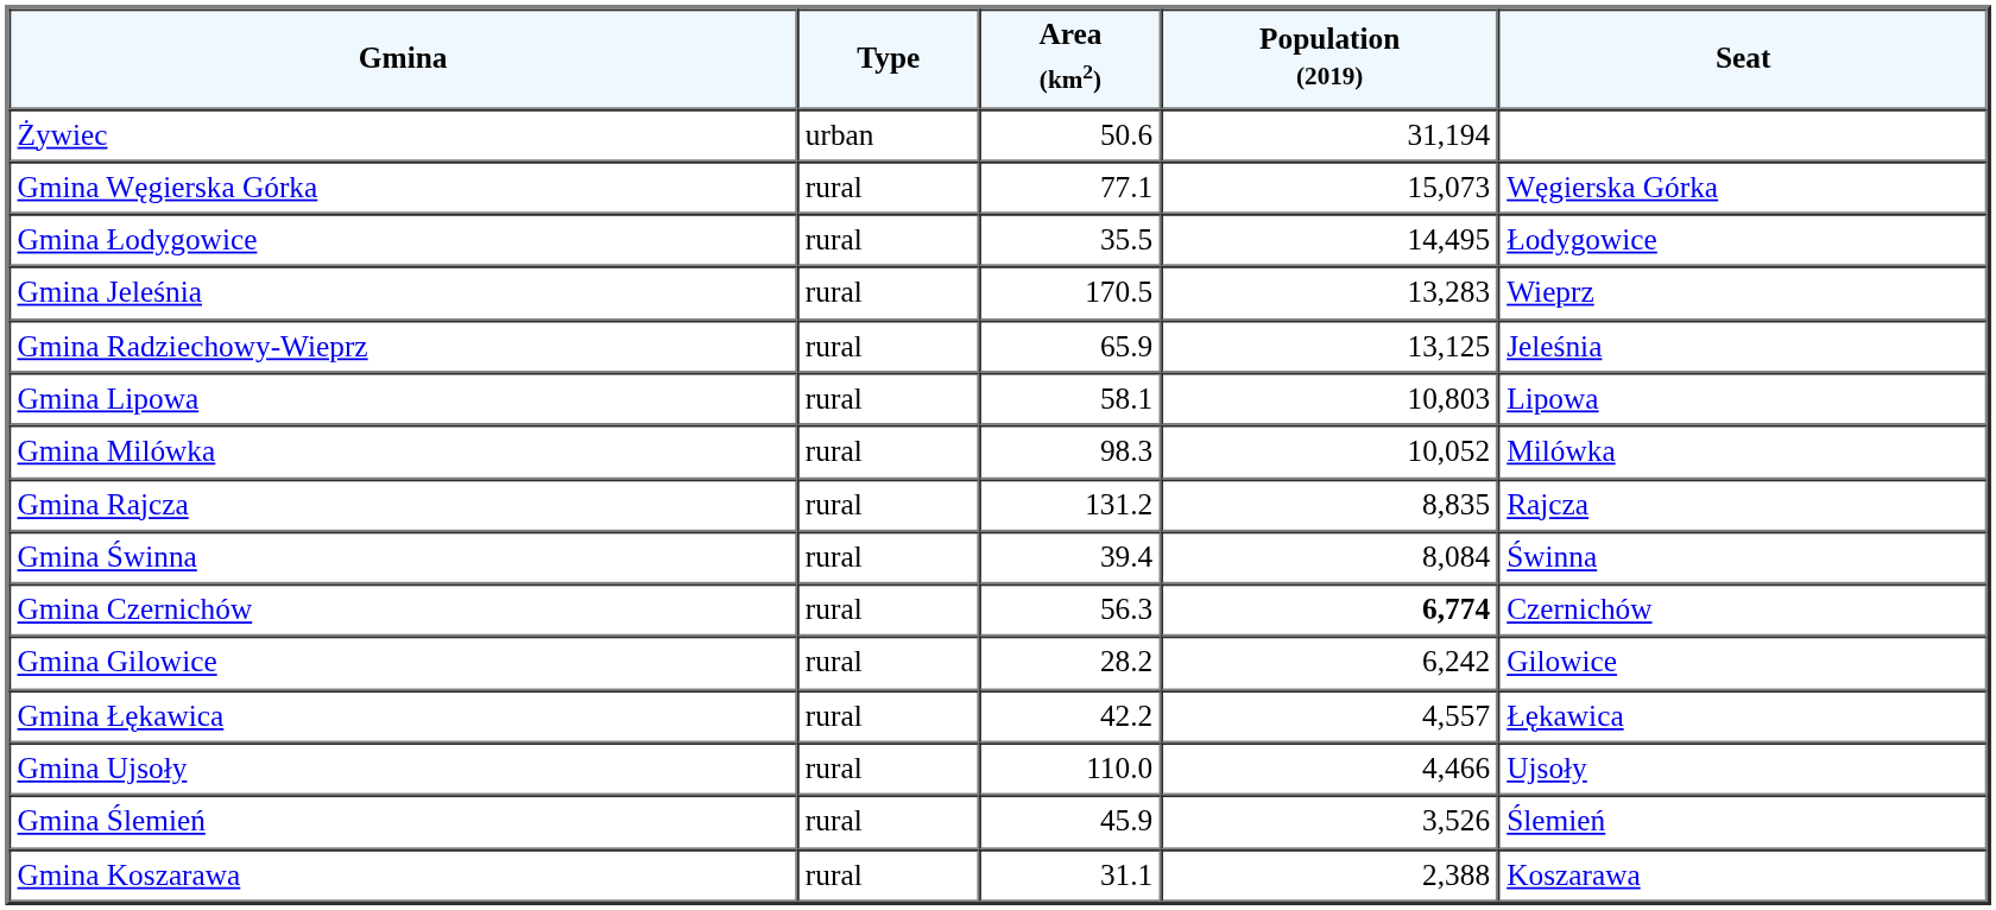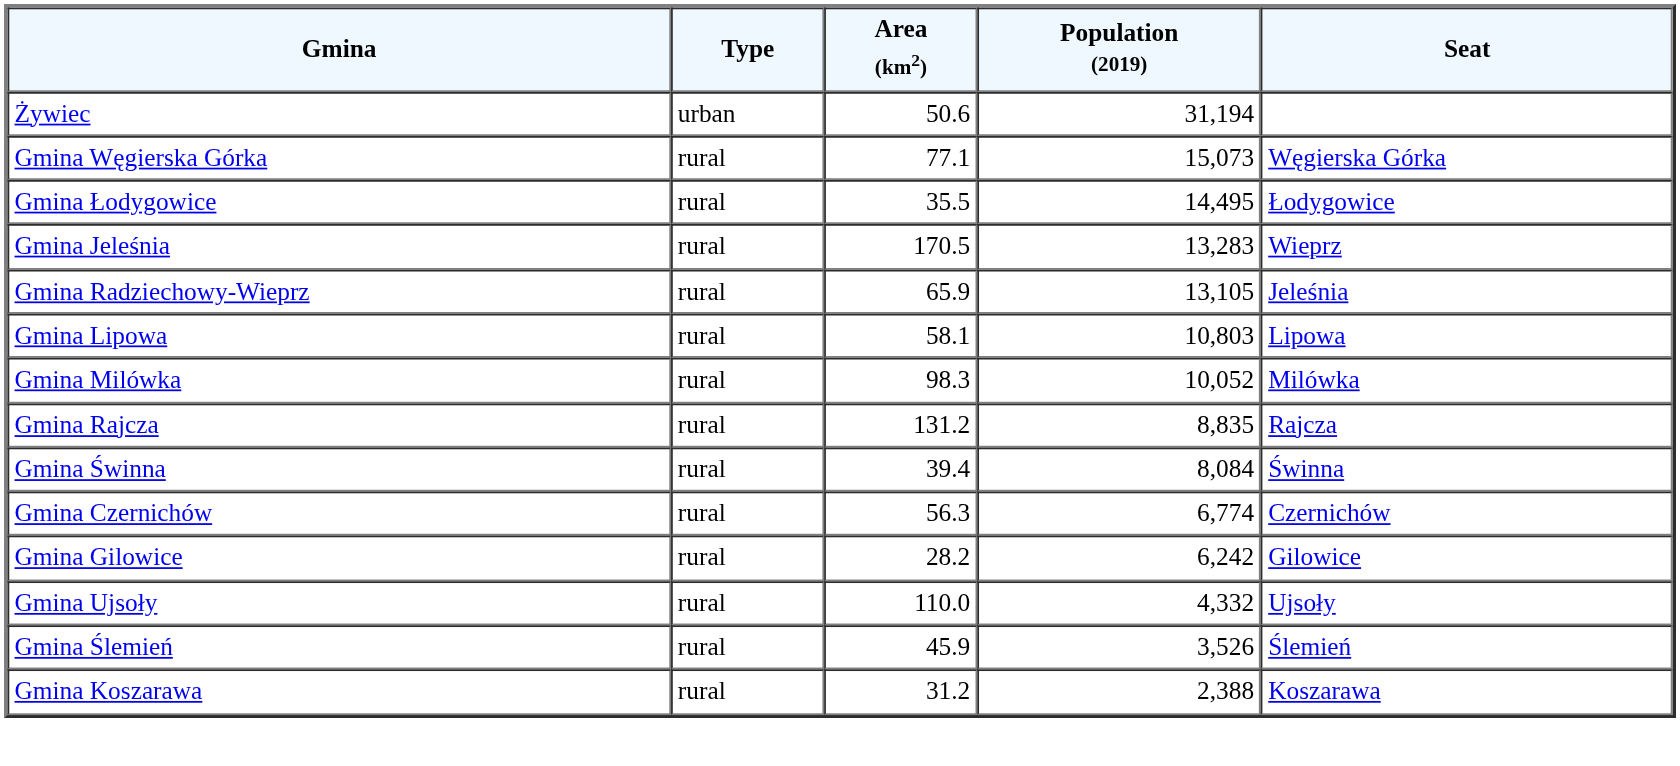Gmina Radziechowy-Wieprz | Population (2019): 13,125 -> 13,105
Gmina Czernichów | Population (2019): bold -> normal
- row: Gmina Łękawica | rural | 42.2 | 4,557 | Łękawica
Gmina Ujsoły | Population (2019): 4,466 -> 4,332
Gmina Koszarawa | Area (km2): 31.1 -> 31.2
